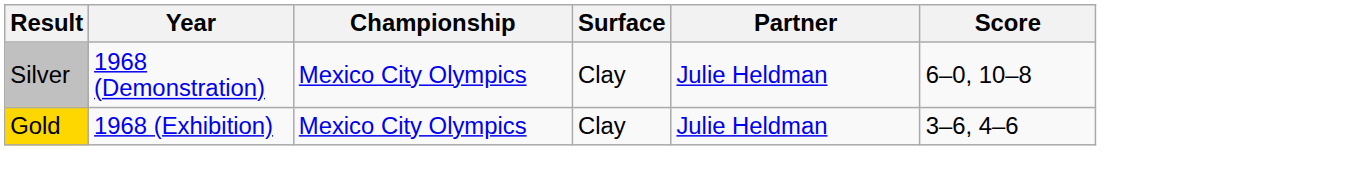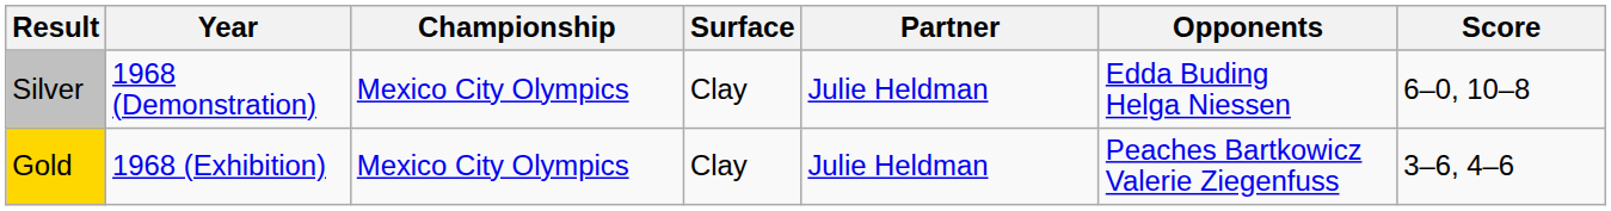+ column: Opponents | Edda Buding Helga Niessen | Peaches Bartkowicz Valerie Ziegenfuss
